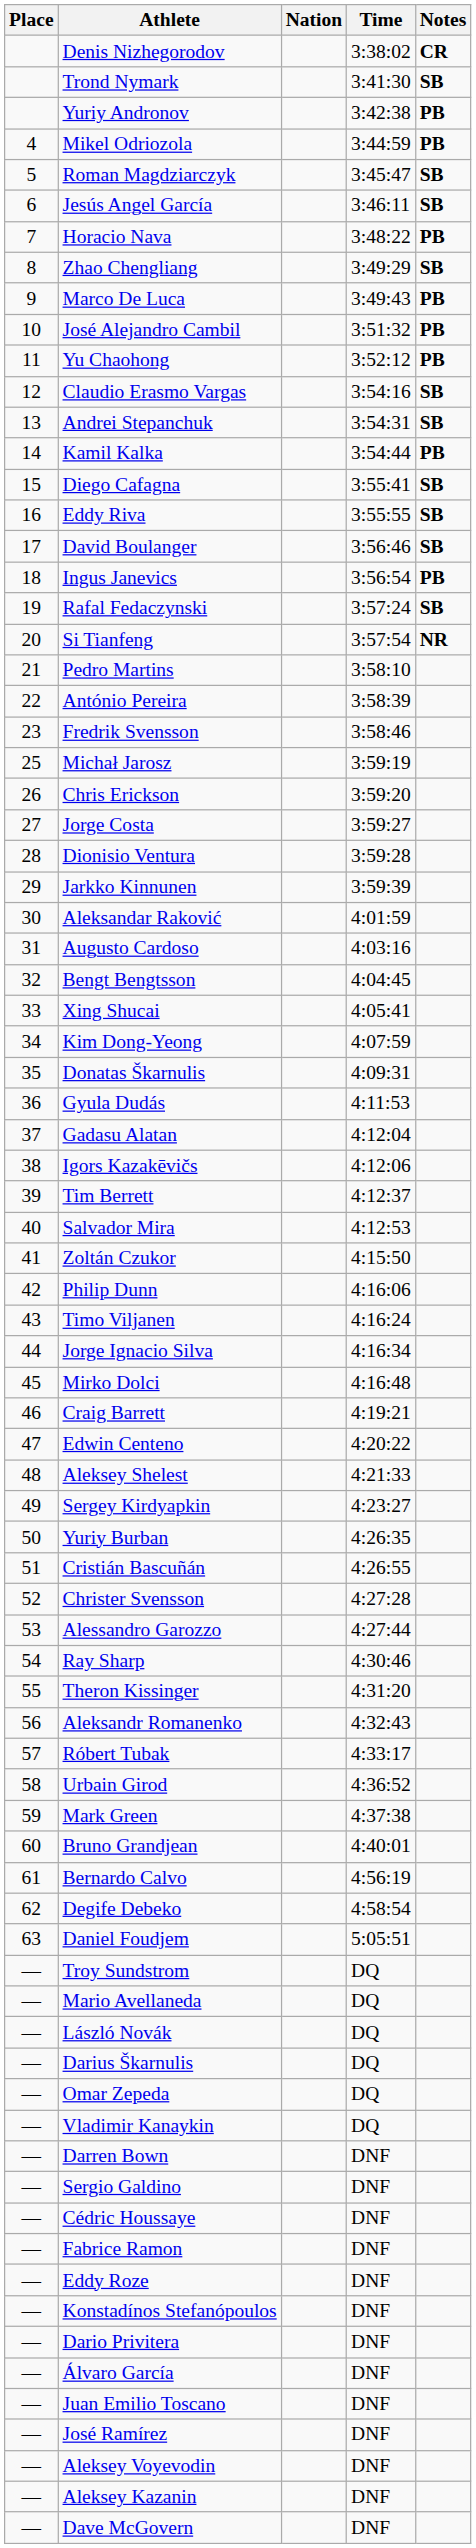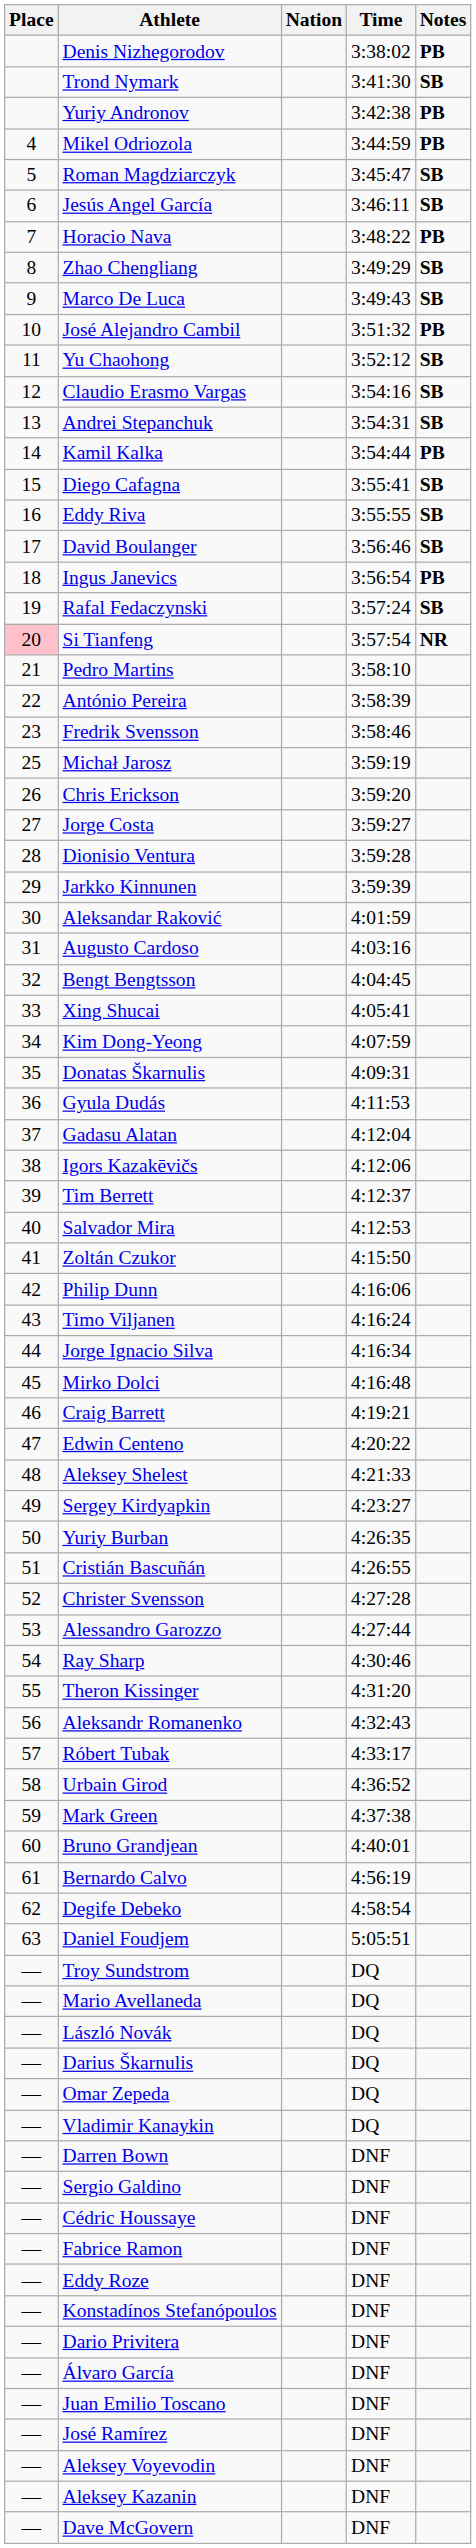Denis Nizhegorodov | Notes: CR -> PB
Marco De Luca | Notes: PB -> SB
Yu Chaohong | Notes: PB -> SB
Si Tianfeng | Place: no background -> pink background
